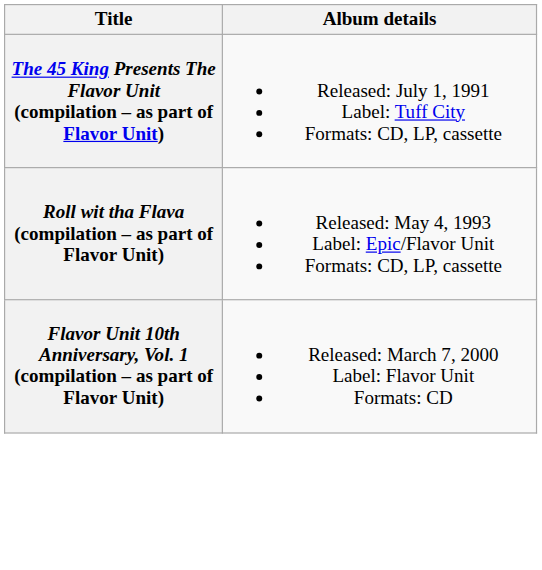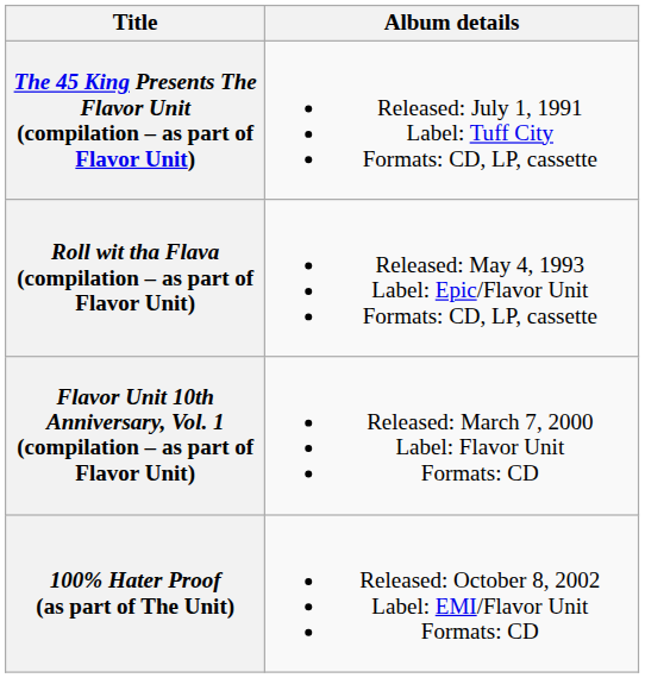+ row: 100% Hater Proof (as part of The Unit) | Released: October 8, 2002 Label: EMI/Flavor Unit Formats: CD
